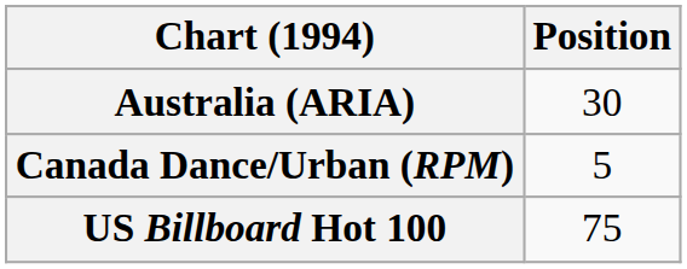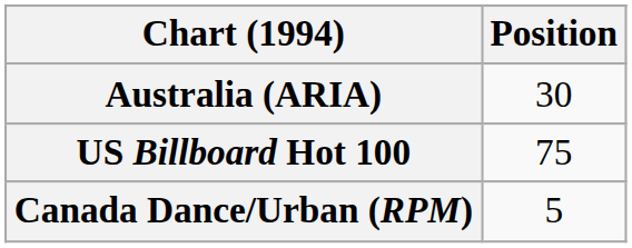rows swapped: Canada Dance/Urban (RPM) <-> US Billboard Hot 100
